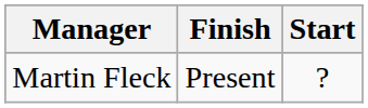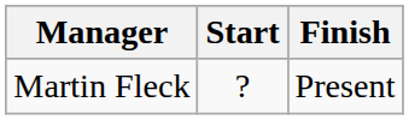columns swapped: Start <-> Finish
